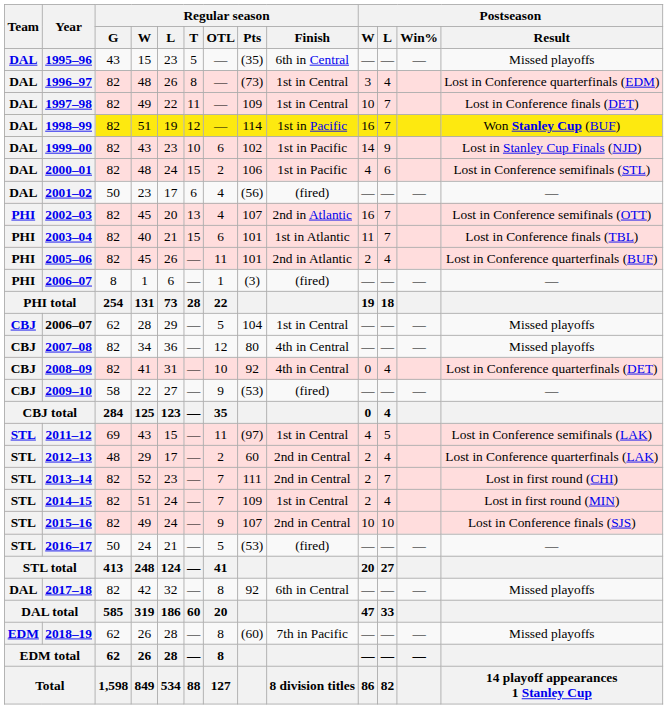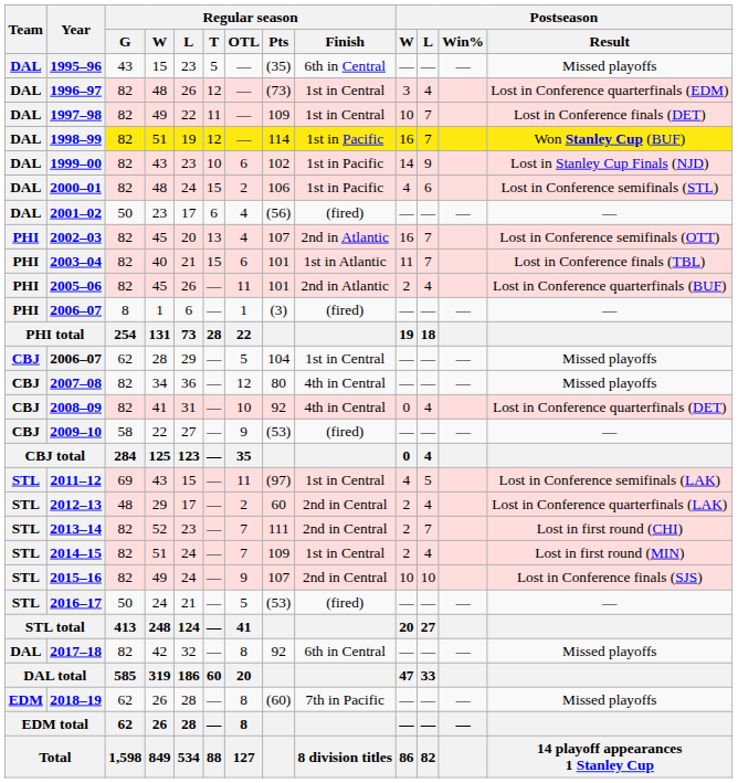1996–97 | Regular season / T: 8 -> 12
